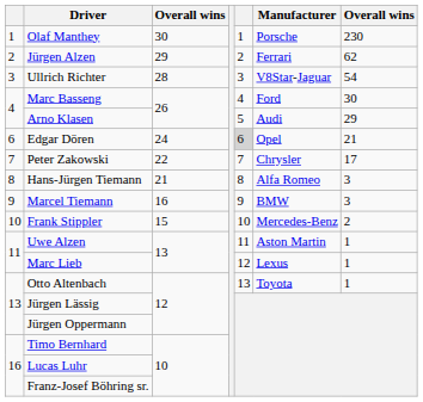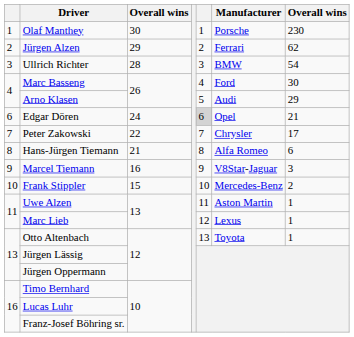Ullrich Richter | Manufacturer: V8Star-Jaguar -> BMW
Hans-Jürgen Tiemann | column 7: 3 -> 6
Marcel Tiemann | Manufacturer: BMW -> V8Star-Jaguar
